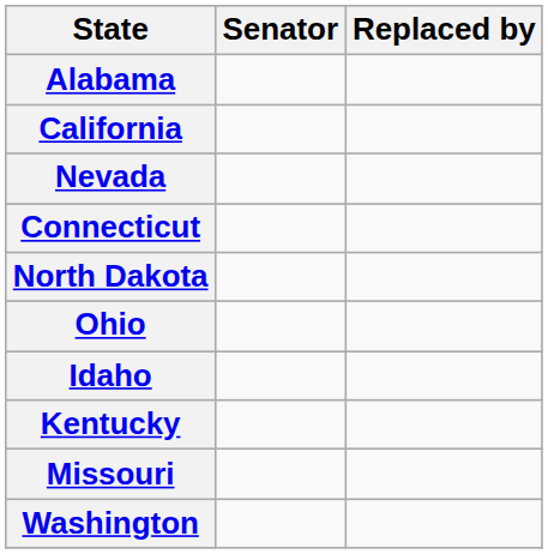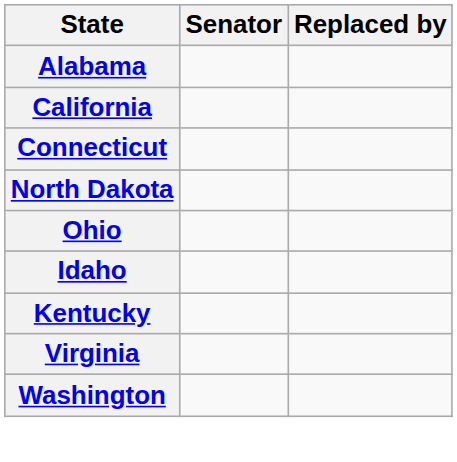- row: Nevada
+ row: Virginia
- row: Missouri
